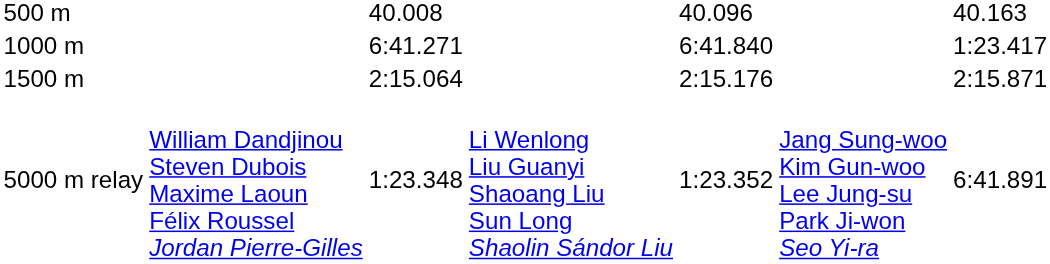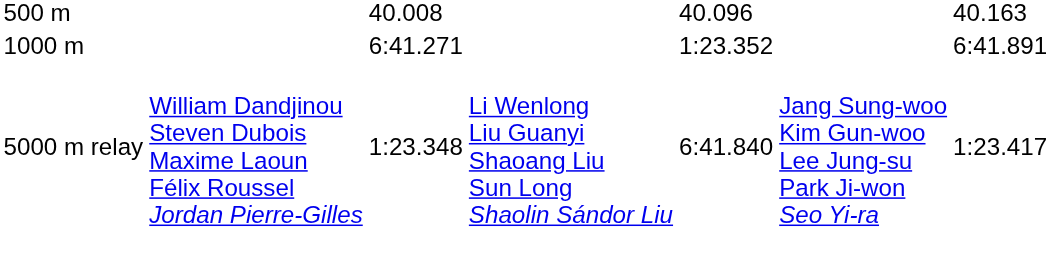1000 m | column 5: 6:41.840 -> 1:23.352
1000 m | column 7: 1:23.417 -> 6:41.891
- row: 1500 m | 2:15.064 | 2:15.176 | 2:15.871
5000 m relay | column 5: 1:23.352 -> 6:41.840
5000 m relay | column 7: 6:41.891 -> 1:23.417
